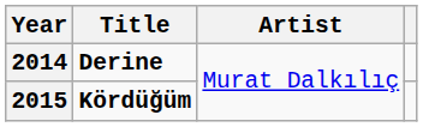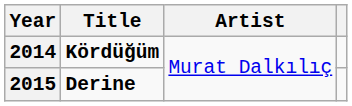2014 | Title: Derine -> Kördüğüm
2015 | Title: Kördüğüm -> Derine
